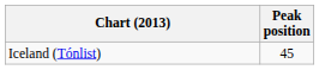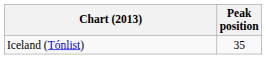Iceland (Tónlist) | Peak position: 45 -> 35
